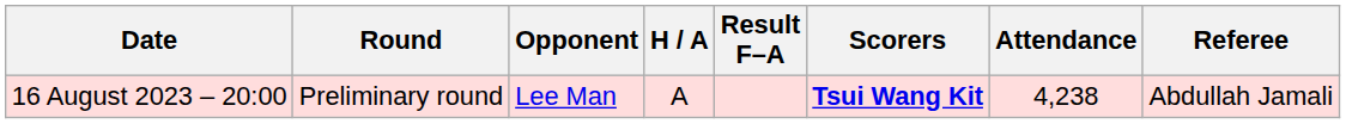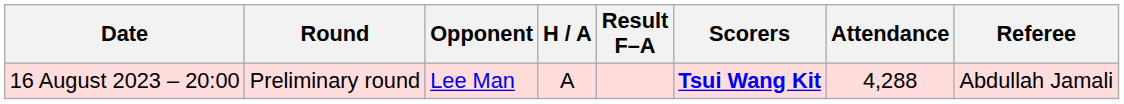16 August 2023 – 20:00 | Attendance: 4,238 -> 4,288
